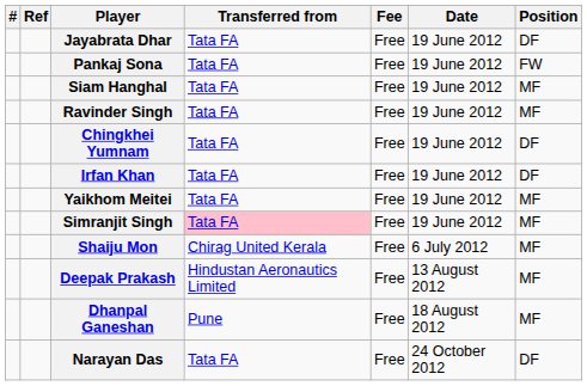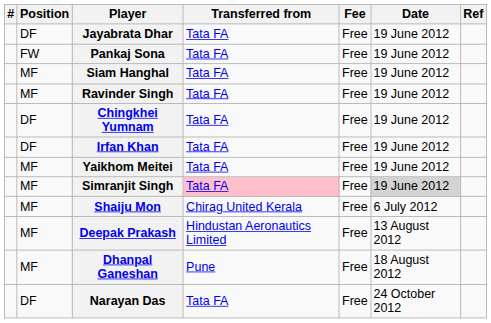columns swapped: Position <-> Ref
Simranjit Singh | Date: no background -> lightgrey background
